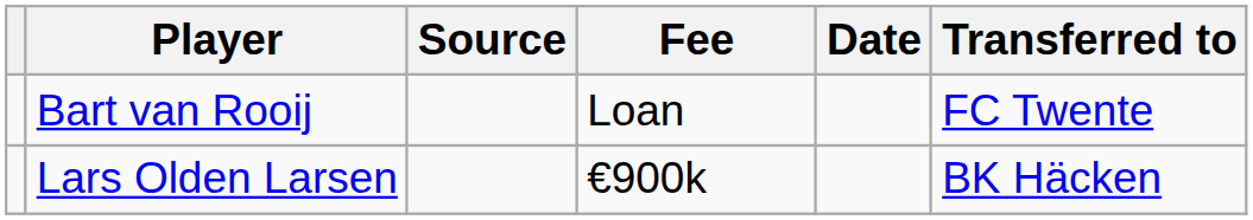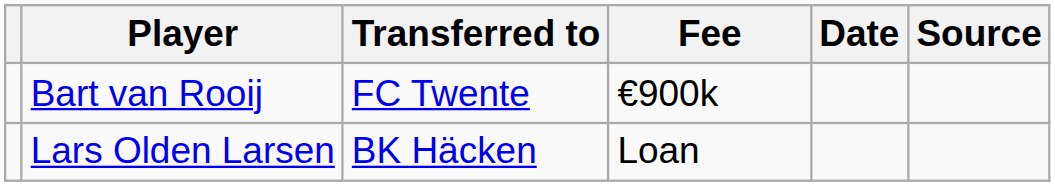columns swapped: Transferred to <-> Source
Bart van Rooij | Fee: Loan -> €900k
Lars Olden Larsen | Fee: €900k -> Loan
